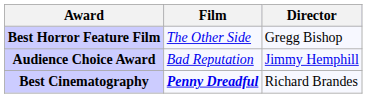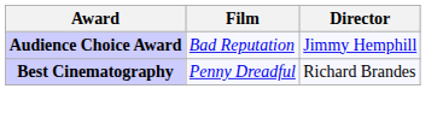- row: Best Horror Feature Film | The Other Side | Gregg Bishop
Best Cinematography | Film: bold -> normal
